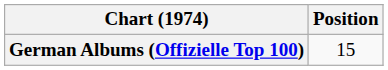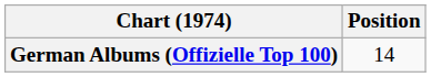German Albums (Offizielle Top 100) | Position: 15 -> 14
